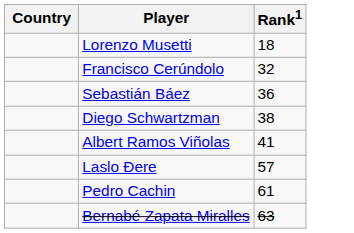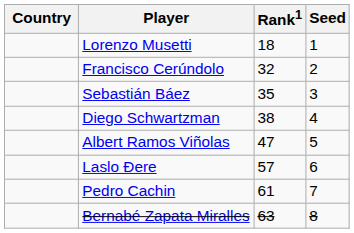+ column: Seed | 1 | 2 | 3 | 4 | 5 | 6 | 7 | 8
Sebastián Báez | Rank1: 36 -> 35
Albert Ramos Viñolas | Rank1: 41 -> 47
